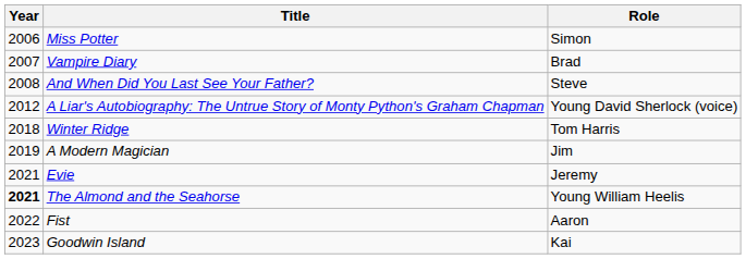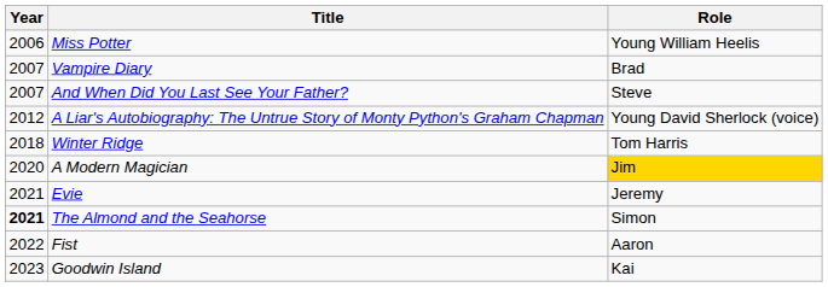Miss Potter | Role: Simon -> Young William Heelis
And When Did You Last See Your Father? | Year: 2008 -> 2007
A Modern Magician | Year: 2019 -> 2020
A Modern Magician | Role: no background -> gold background
The Almond and the Seahorse | Role: Young William Heelis -> Simon
